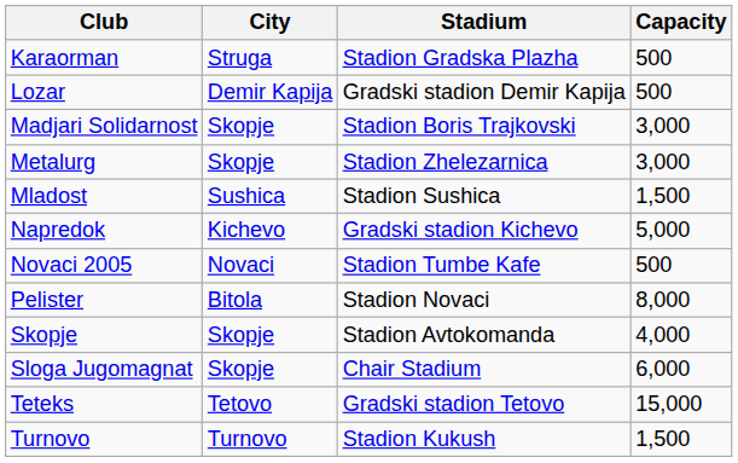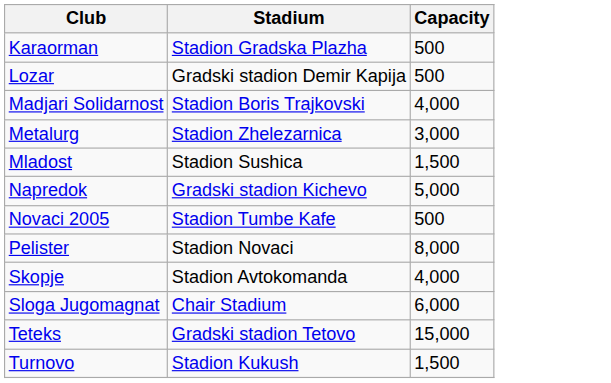- column: City | Struga | Demir Kapija | Skopje | Skopje | Sushica | Kichevo | Novaci | Bitola | Skopje | Skopje | Tetovo | Turnovo
Madjari Solidarnost | Capacity: 3,000 -> 4,000
